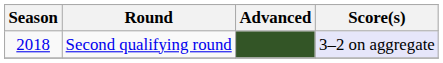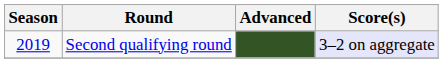Second qualifying round | Season: 2018 -> 2019
